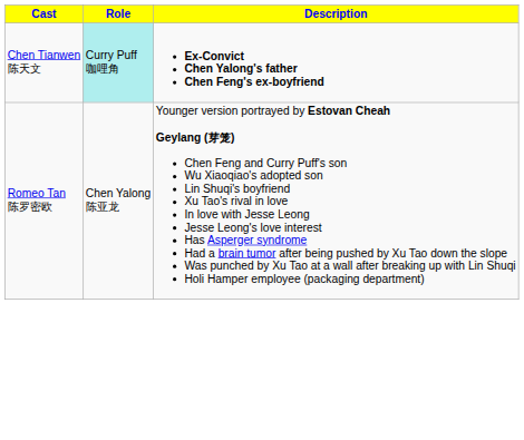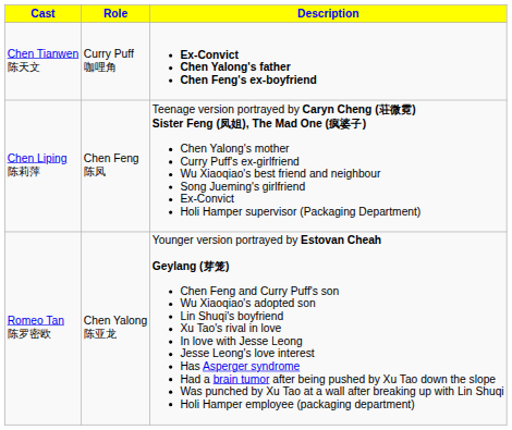Chen Tianwen 陈天文 | Role: paleturquoise background -> no background
+ row: Chen Liping 陈莉萍 | Chen Feng 陈凤 | Teenage version portrayed by Caryn Cheng (荘微霓) Sister Feng (凤姐), The Mad One (疯婆子) Chen Yalong's mother Curry Puff's ex-girlfriend Wu Xiaoqiao's best friend and neighbour Song Jueming's girlfriend Ex-Convict Holi Hamper supervisor (Packaging Department)
